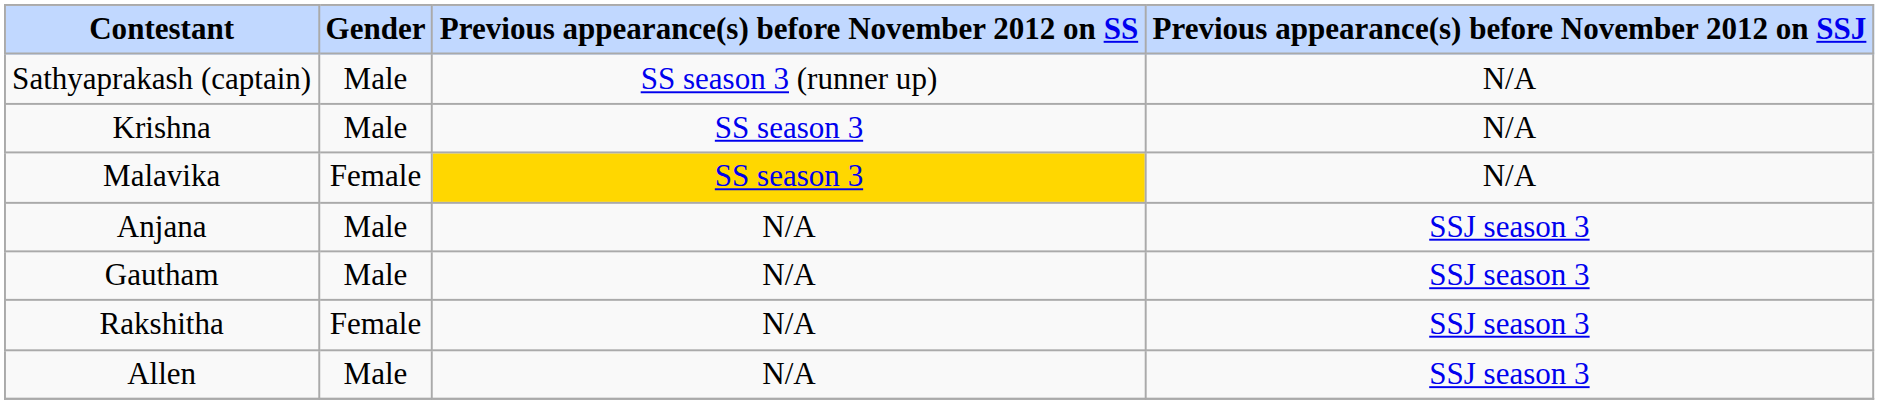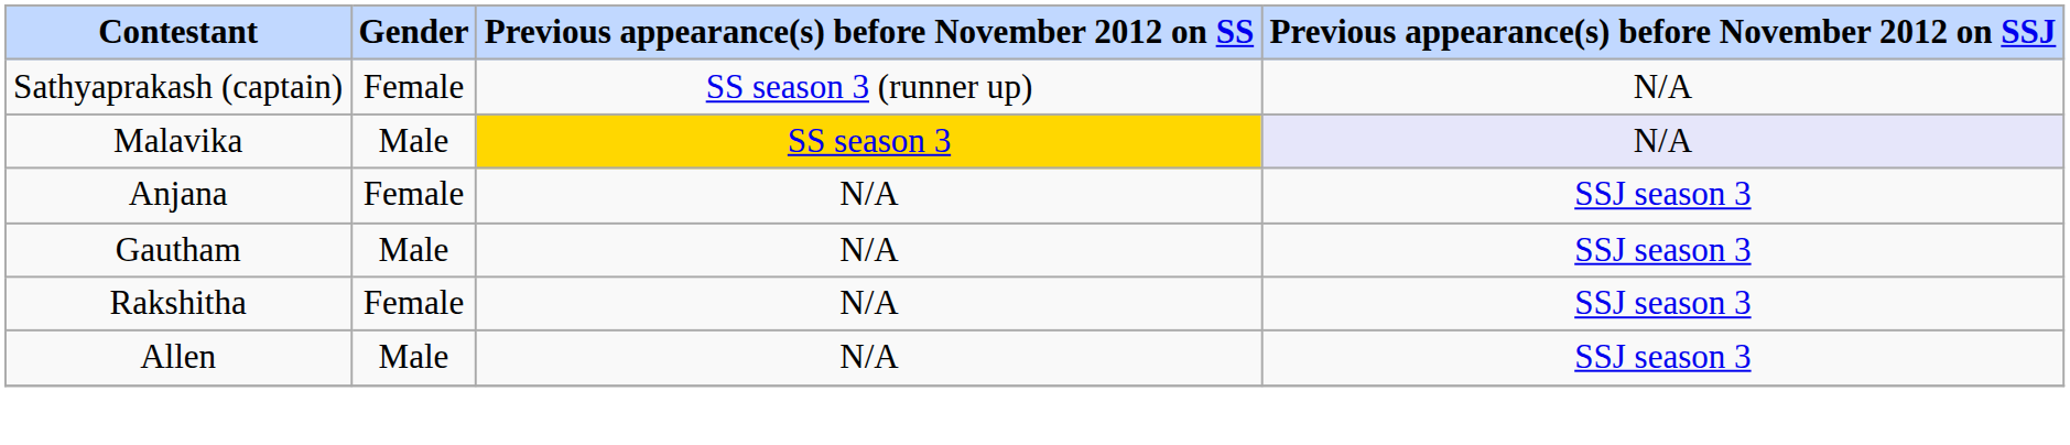Sathyaprakash (captain) | Gender: Male -> Female
- row: Krishna | Male | SS season 3 | N/A
Malavika | Gender: Female -> Male
Malavika | Previous appearance(s) before November 2012 on SSJ: no background -> lavender background
Anjana | Gender: Male -> Female
